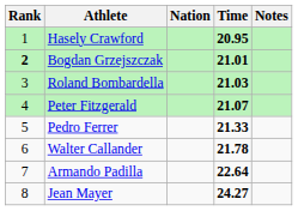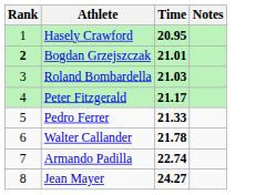- column: Nation
Peter Fitzgerald | Time: 21.07 -> 21.17
Armando Padilla | Time: 22.64 -> 22.74
